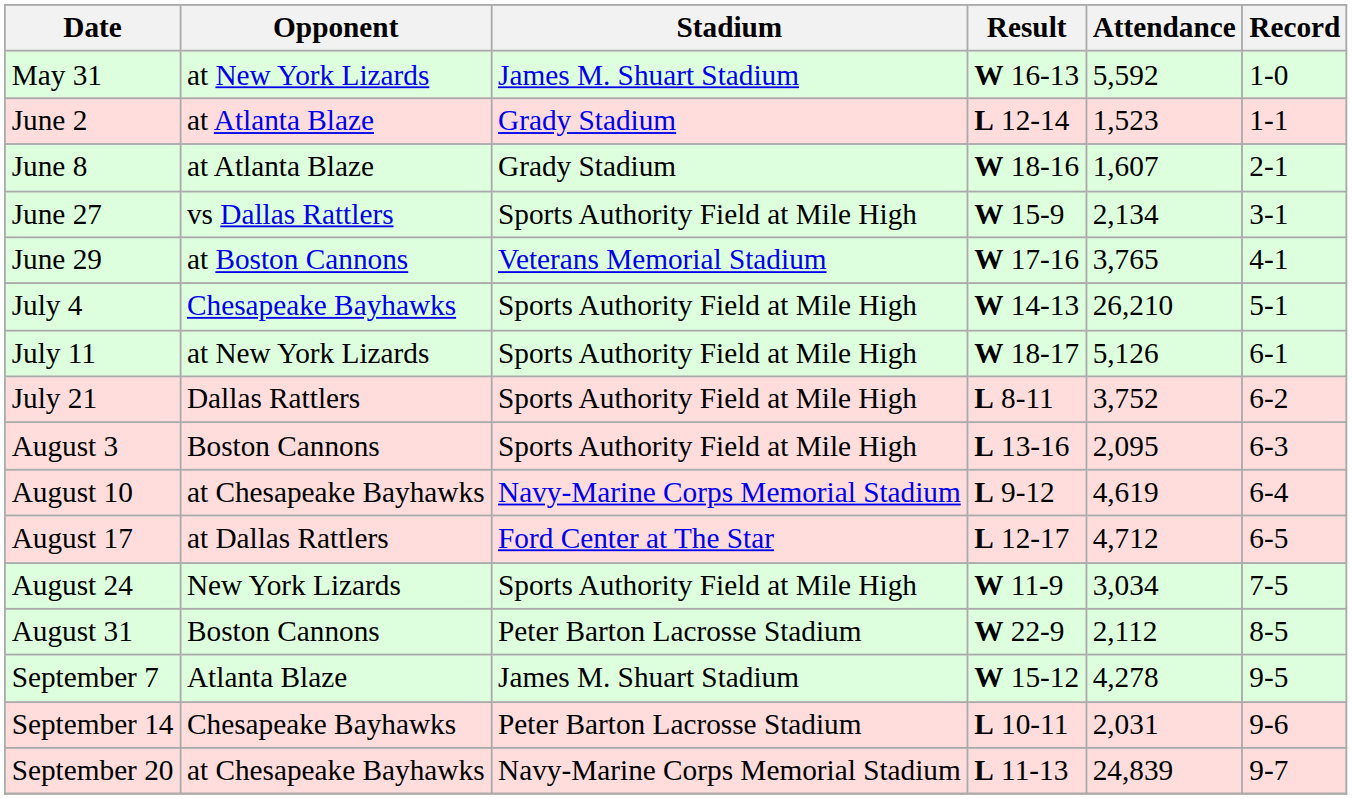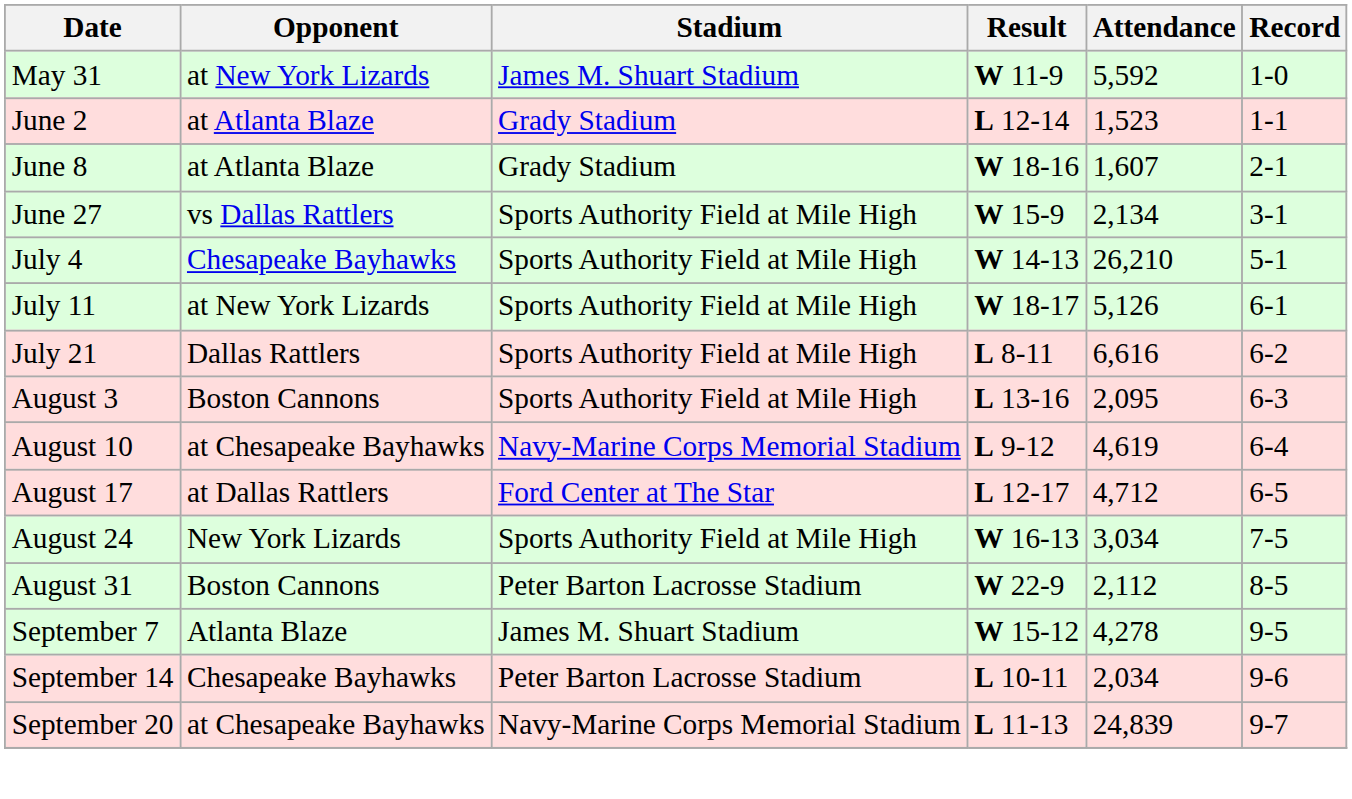May 31 | Result: W 16-13 -> W 11-9
- row: June 29 | at Boston Cannons | Veterans Memorial Stadium | W 17-16 | 3,765 | 4-1
July 21 | Attendance: 3,752 -> 6,616
August 24 | Result: W 11-9 -> W 16-13
September 14 | Attendance: 2,031 -> 2,034
